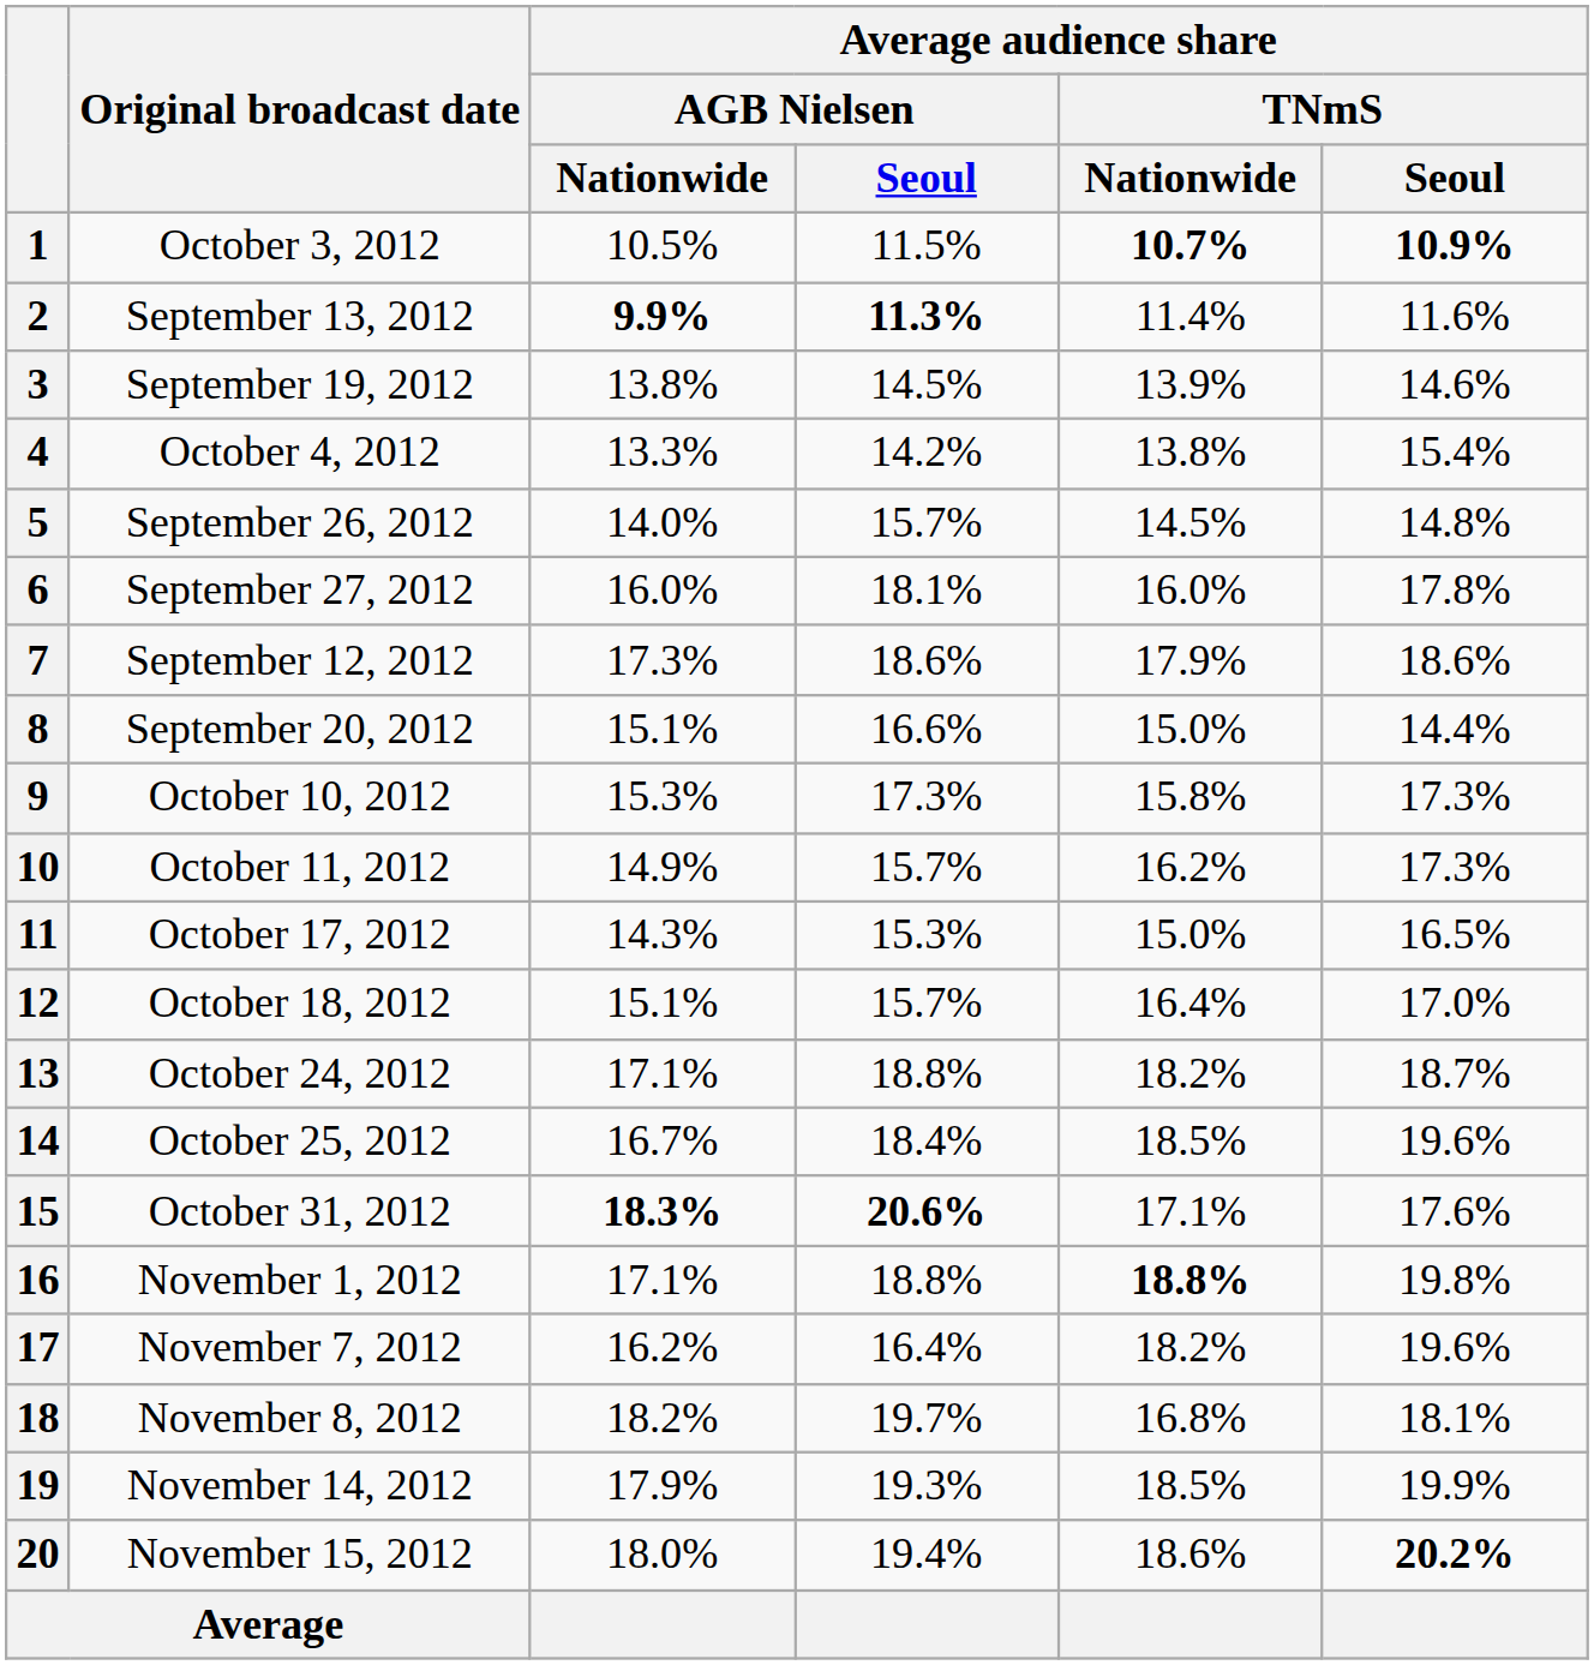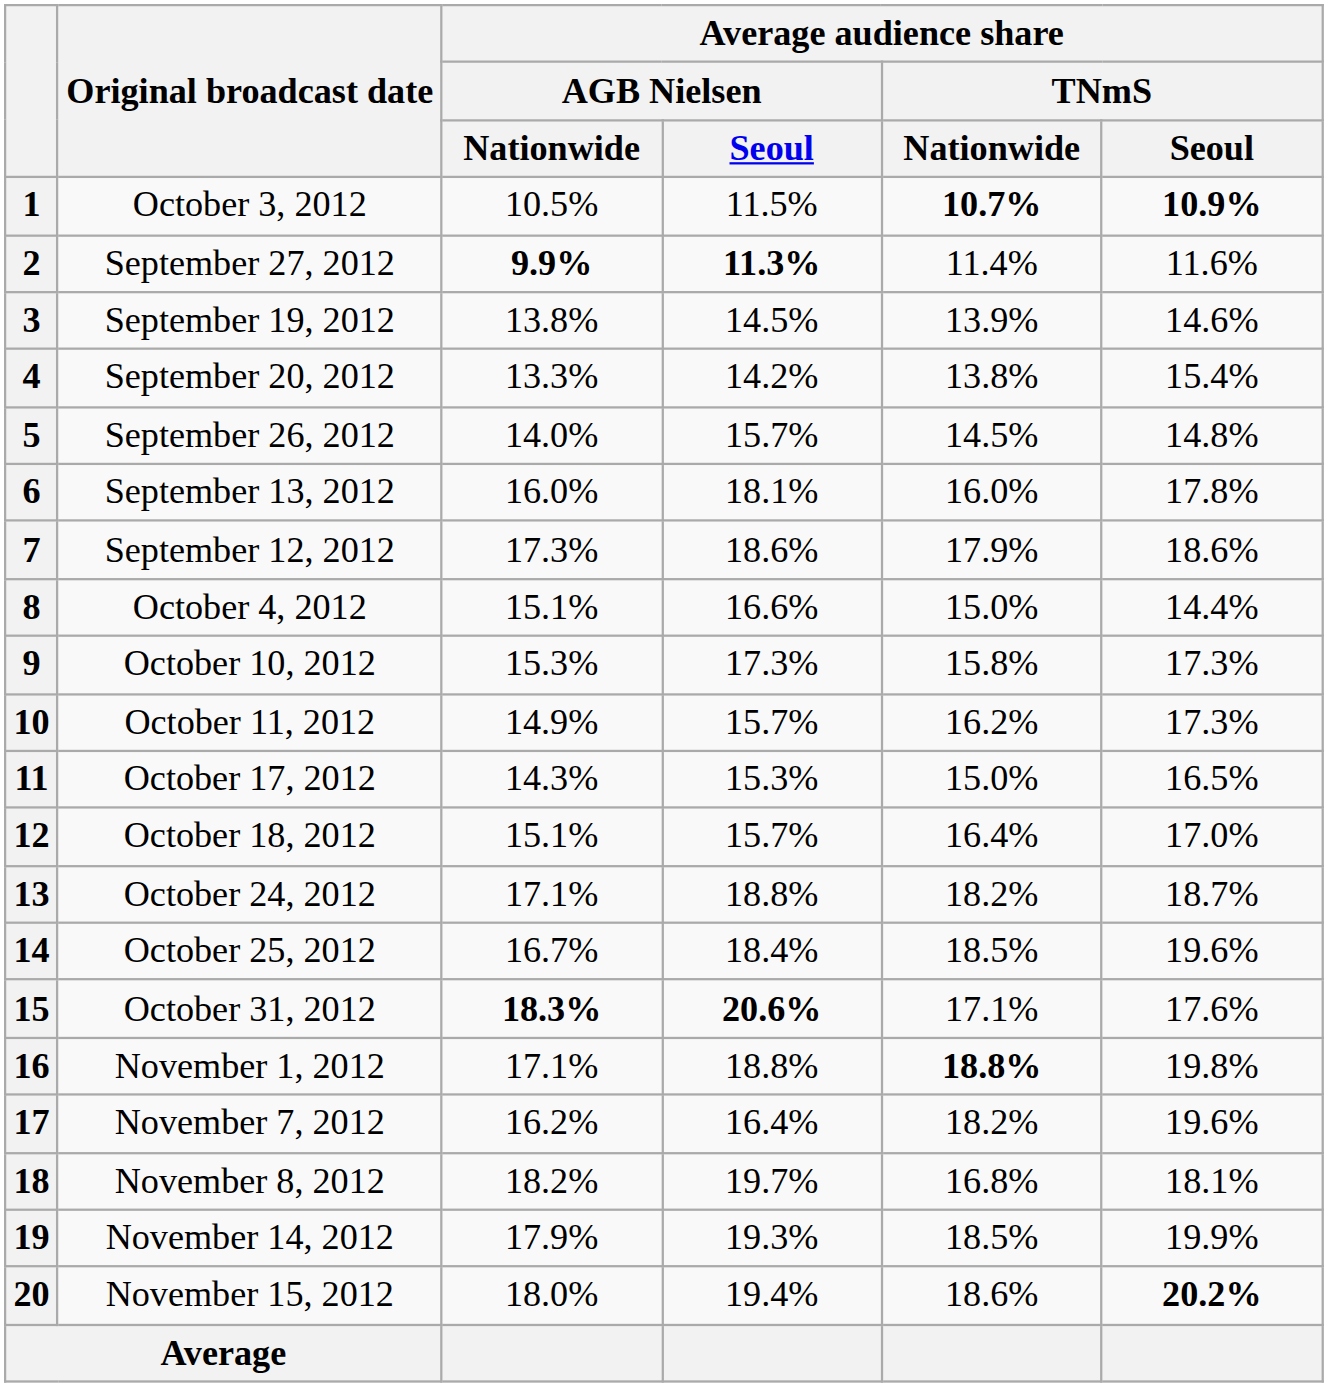2 | Original broadcast date: September 13, 2012 -> September 27, 2012
4 | Original broadcast date: October 4, 2012 -> September 20, 2012
6 | Original broadcast date: September 27, 2012 -> September 13, 2012
8 | Original broadcast date: September 20, 2012 -> October 4, 2012
